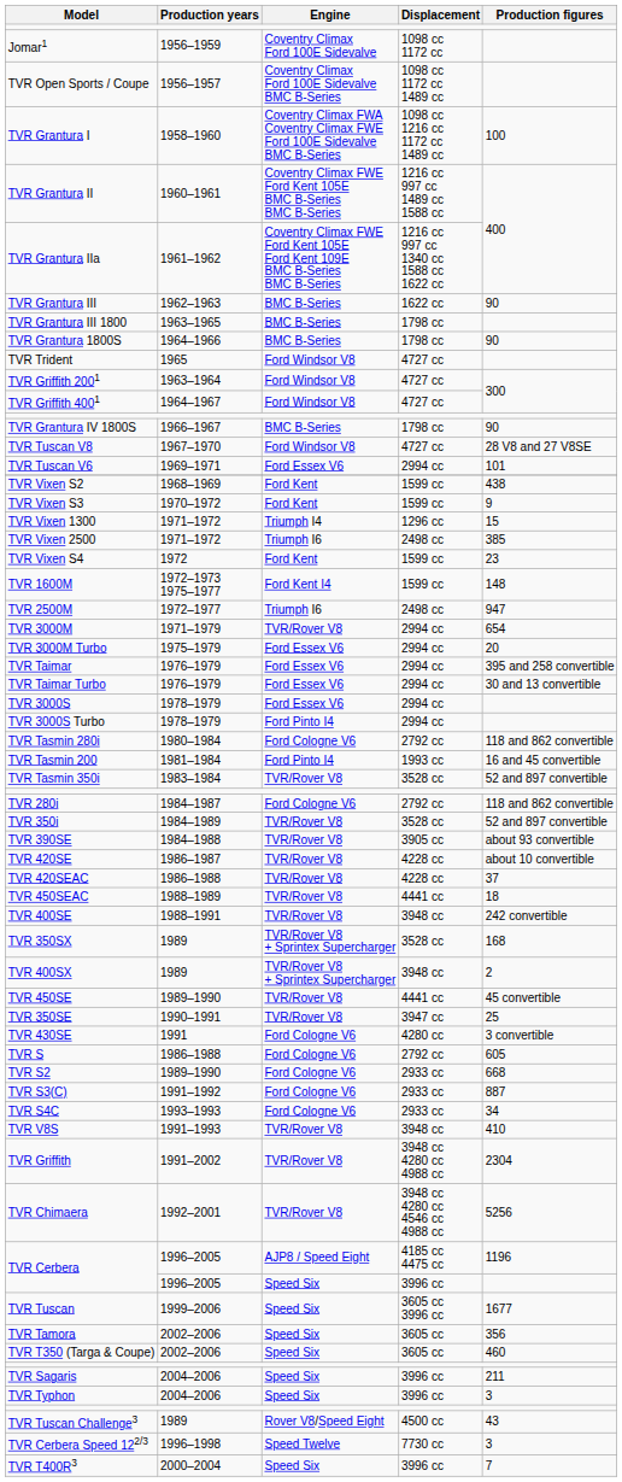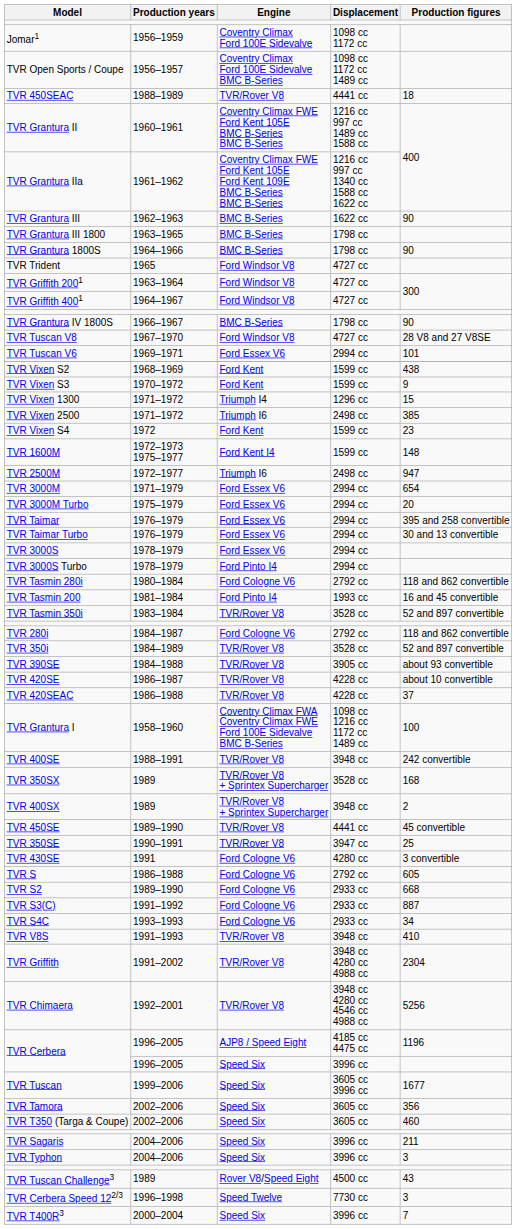rows swapped: TVR Grantura I <-> TVR 450SEAC
TVR 3000M | Engine: TVR/Rover V8 -> Ford Essex V6
